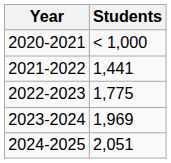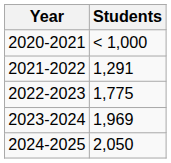2021-2022 | Students: 1,441 -> 1,291
2024-2025 | Students: 2,051 -> 2,050
